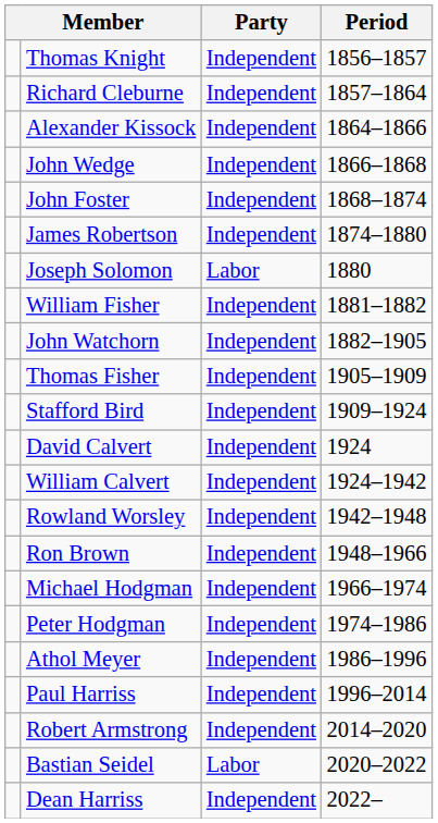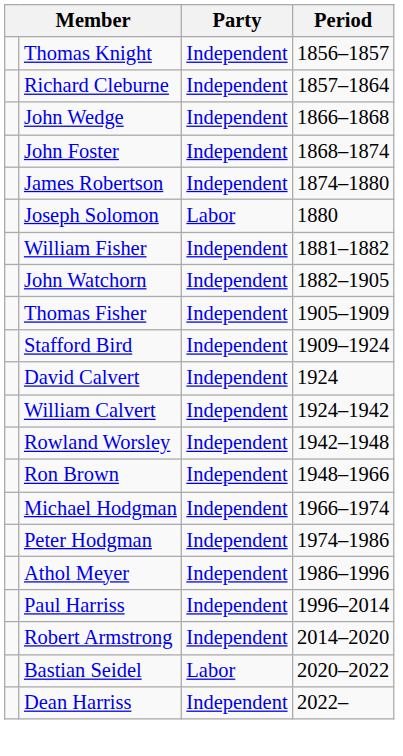- row: Alexander Kissock | Independent | 1864–1866
